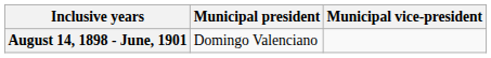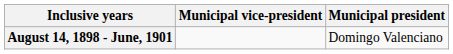columns swapped: Municipal president <-> Municipal vice-president
